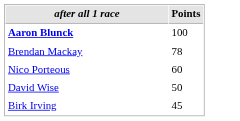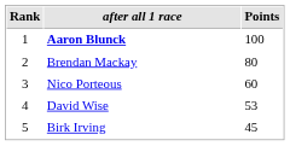+ column: Rank | 1 | 2 | 3 | 4 | 5
Brendan Mackay | Points: 78 -> 80
David Wise | Points: 50 -> 53
